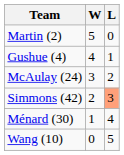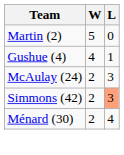McAulay (24) | W: 3 -> 2
McAulay (24) | L: 2 -> 3
Ménard (30) | W: 1 -> 2
- row: Wang (10) | 0 | 5
